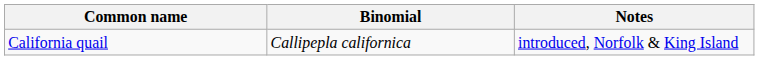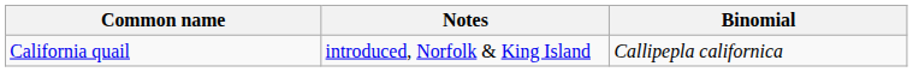columns swapped: Binomial <-> Notes
